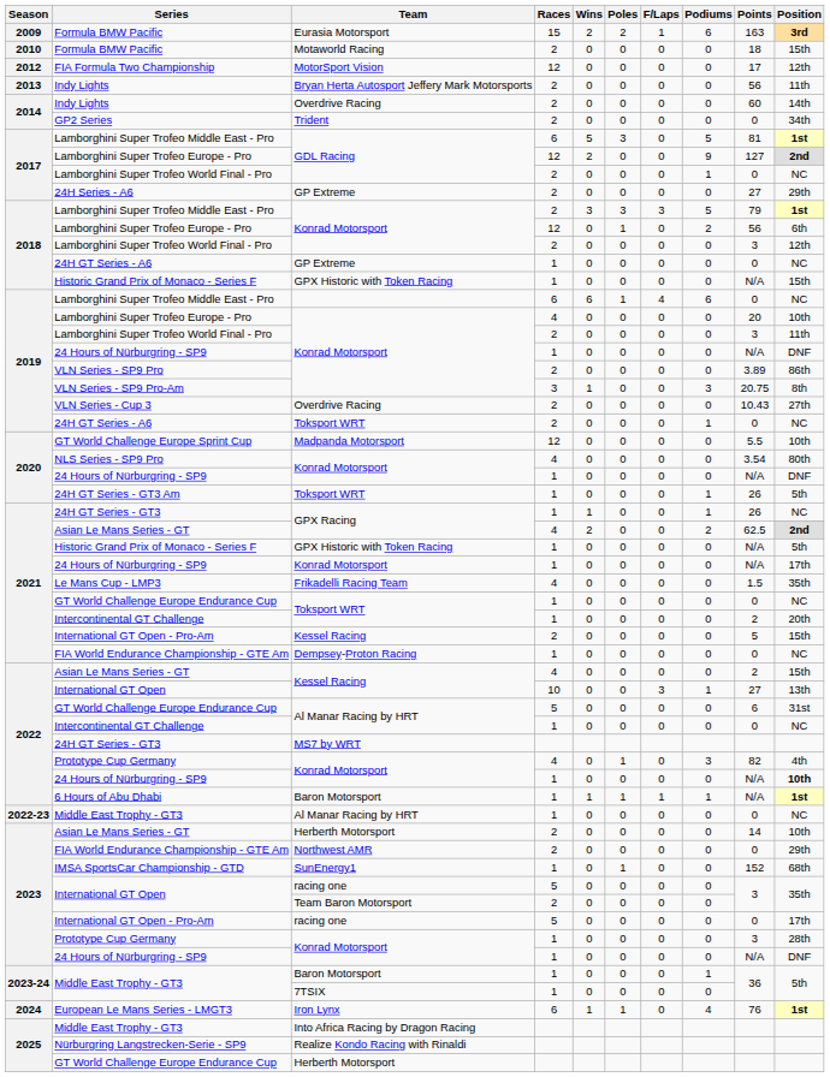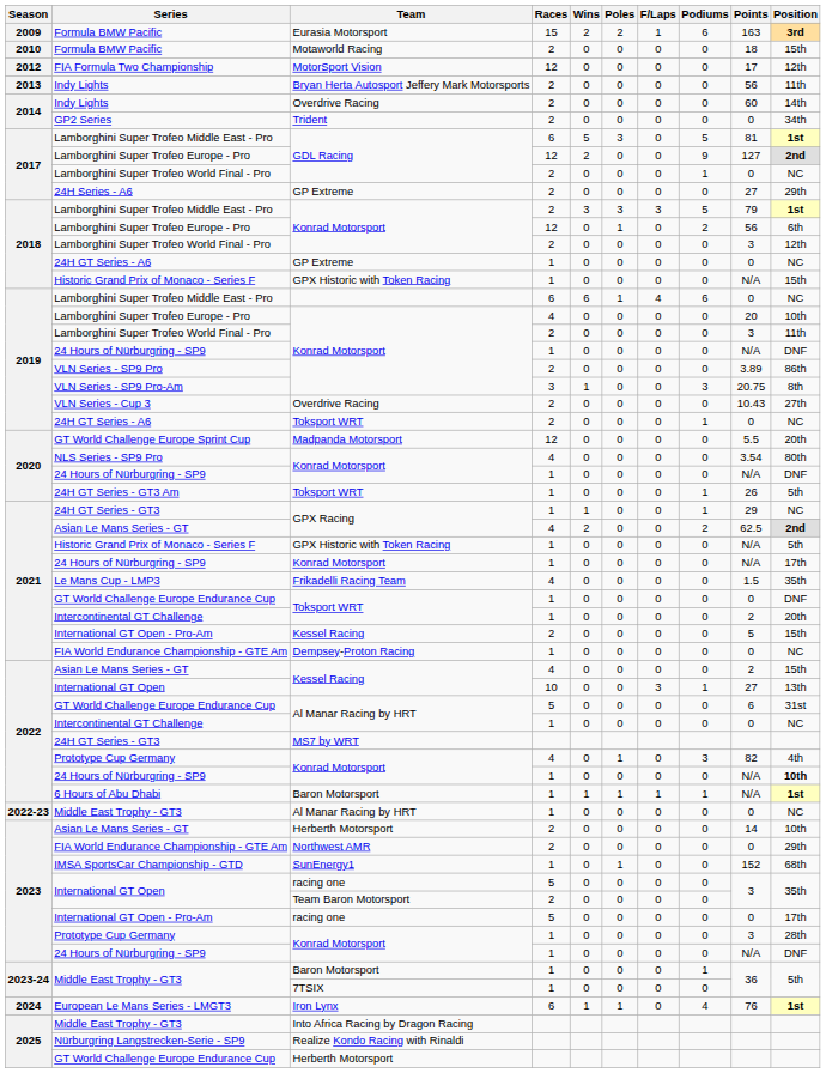GT World Challenge Europe Sprint Cup | Position: 10th -> 20th
2021 / 24H GT Series - GT3 | Points: 26 -> 29
2021 / GT World Challenge Europe Endurance Cup | Position: NC -> DNF
